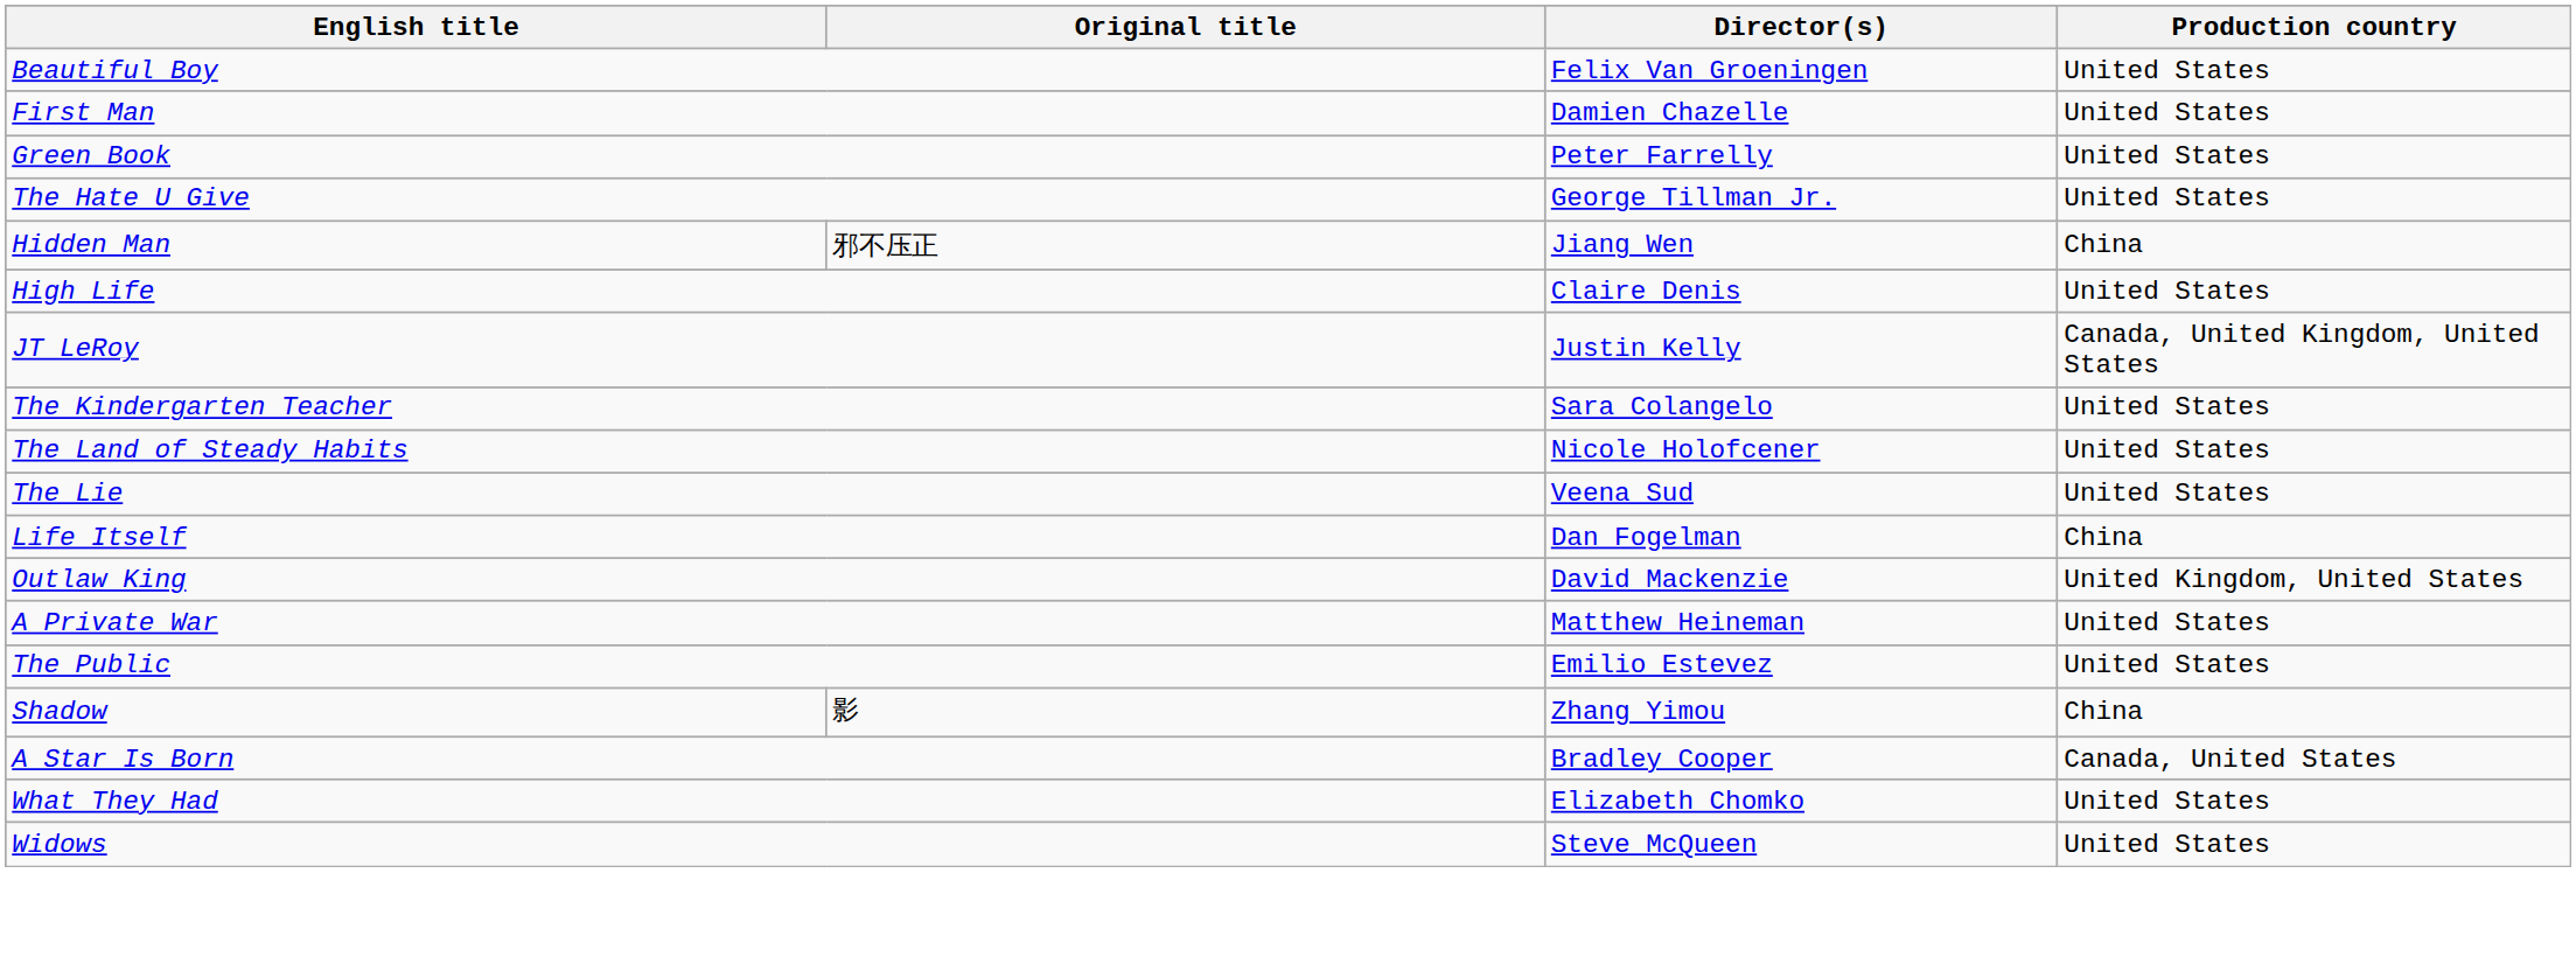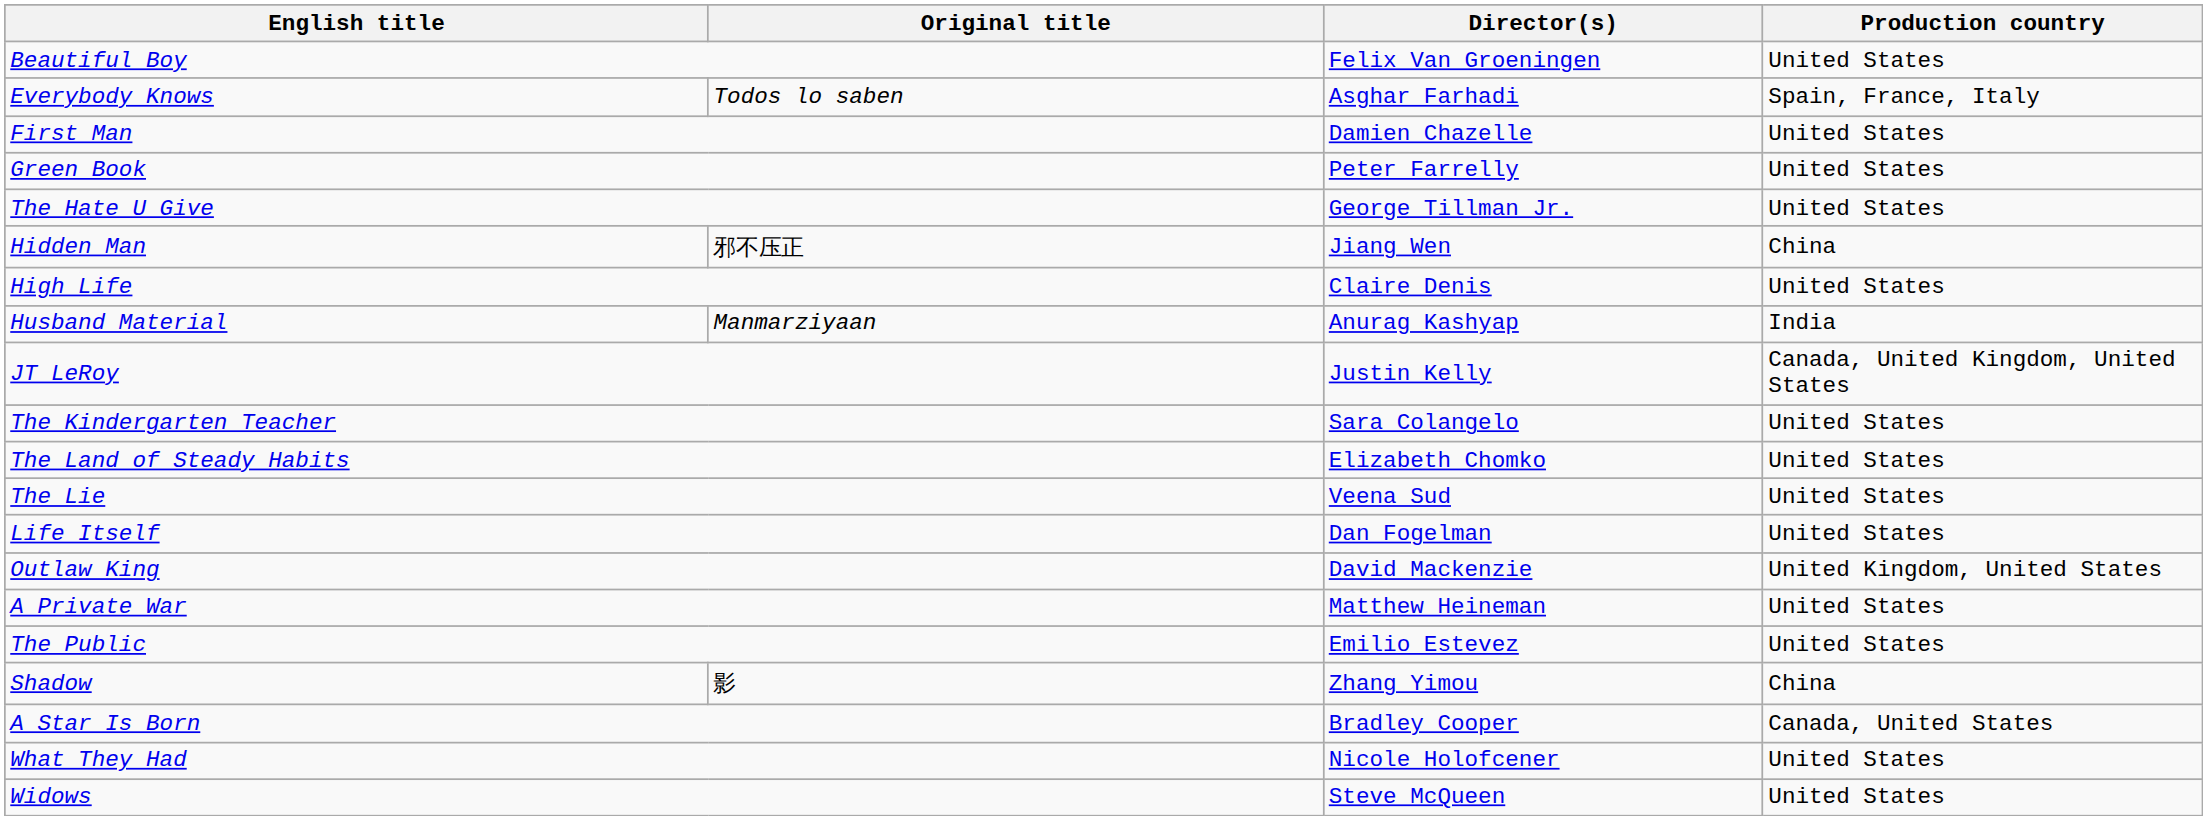+ row: Everybody Knows | Todos lo saben | Asghar Farhadi | Spain, France, Italy
+ row: Husband Material | Manmarziyaan | Anurag Kashyap | India
The Land of Steady Habits | Director(s): Nicole Holofcener -> Elizabeth Chomko
Life Itself | Production country: China -> United States
What They Had | Director(s): Elizabeth Chomko -> Nicole Holofcener
